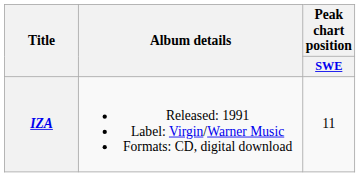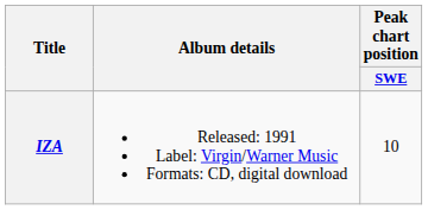IZA | Peak chart position / SWE: 11 -> 10
